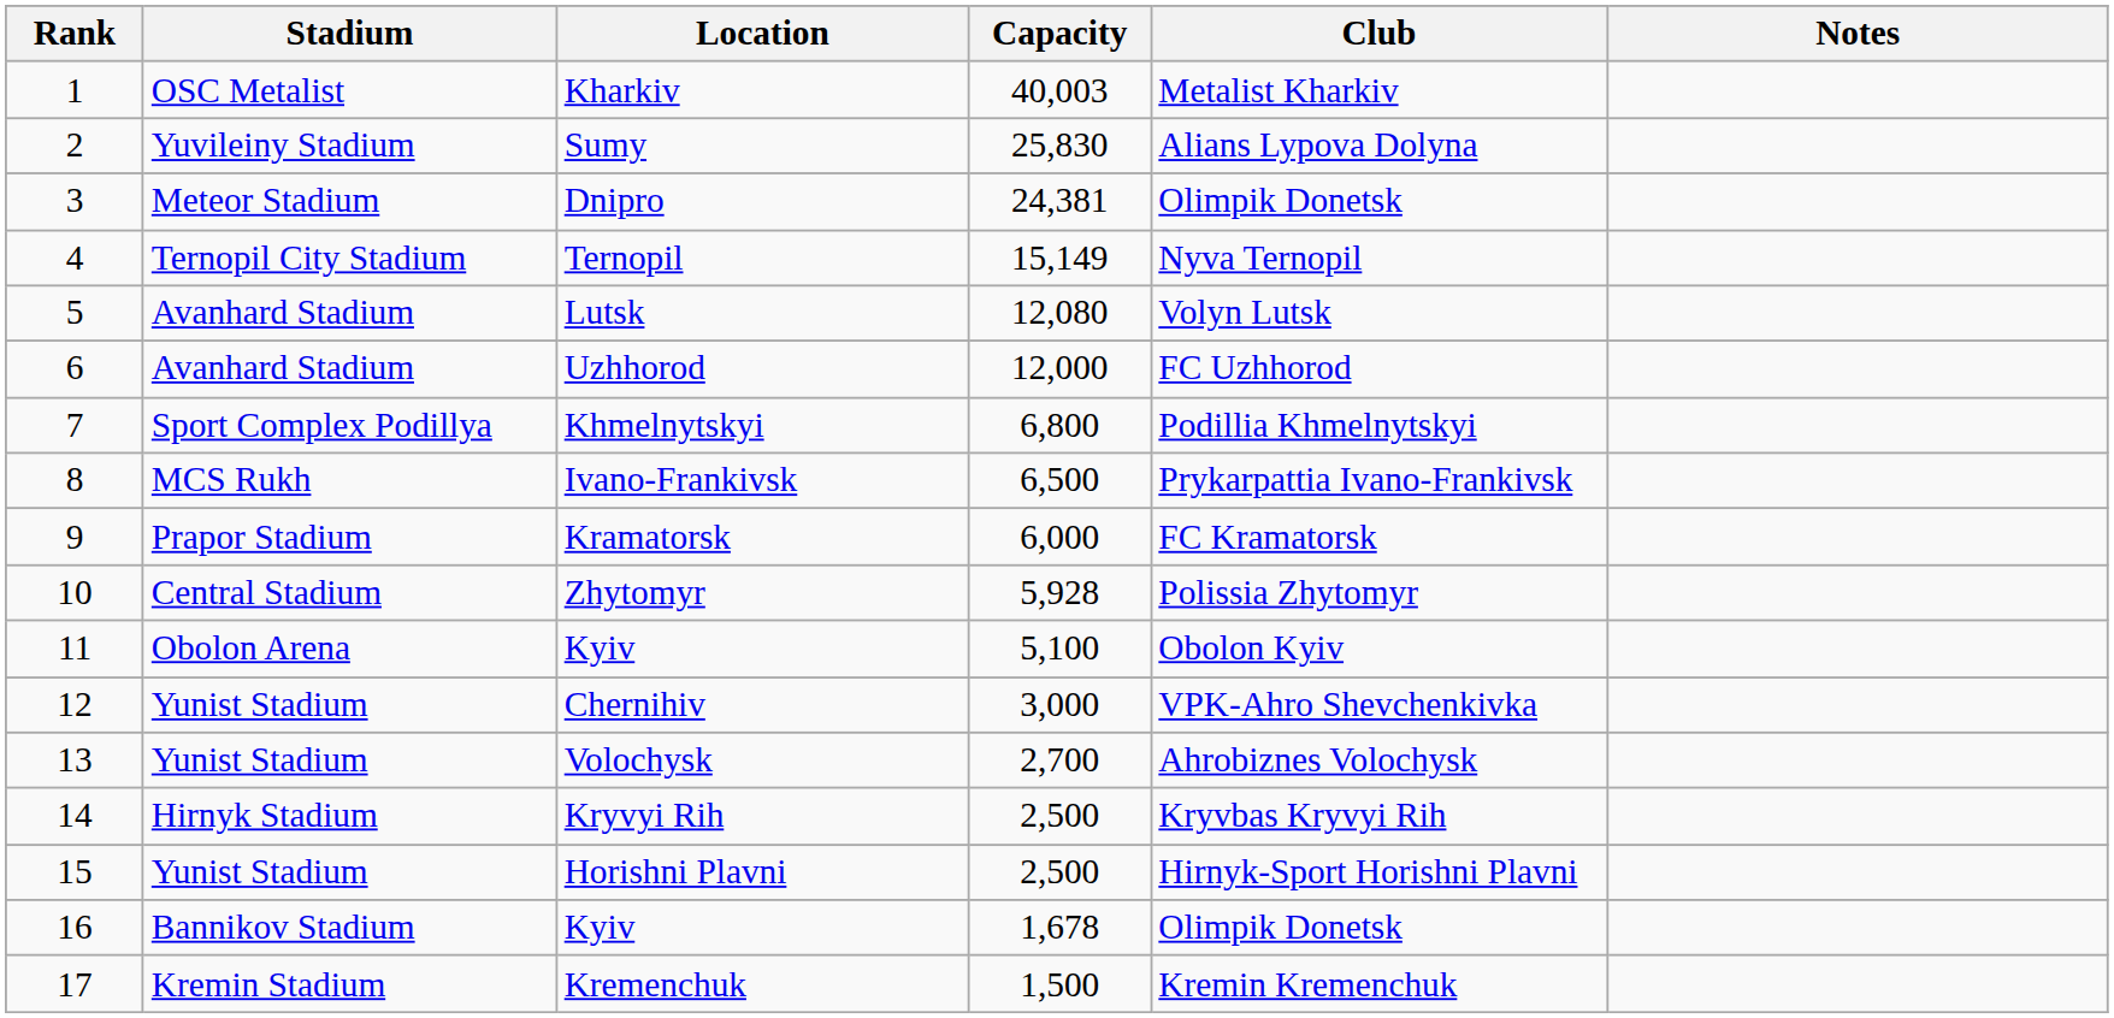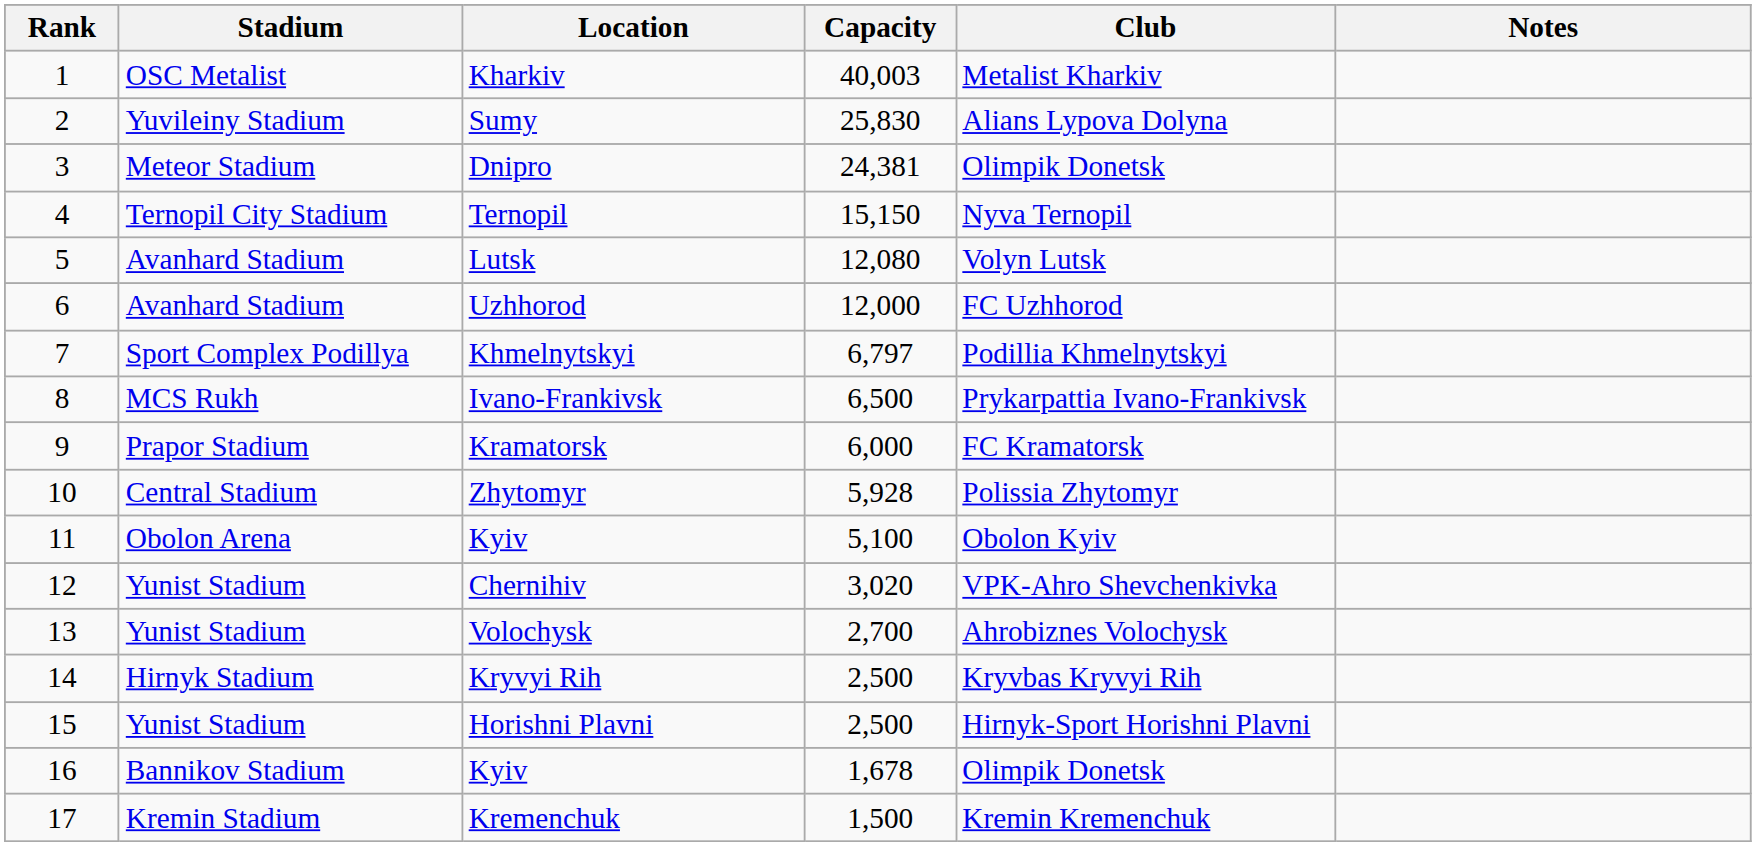Ternopil | Capacity: 15,149 -> 15,150
Khmelnytskyi | Capacity: 6,800 -> 6,797
Chernihiv | Capacity: 3,000 -> 3,020
